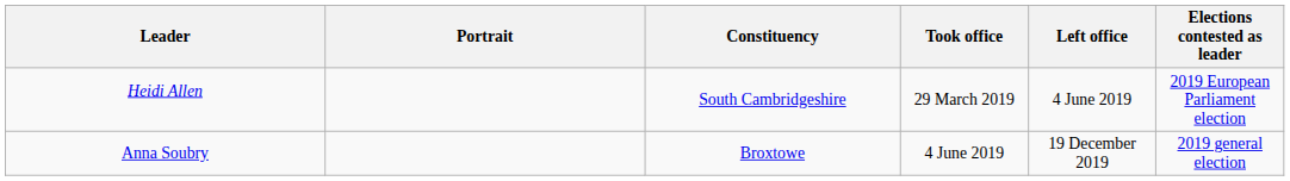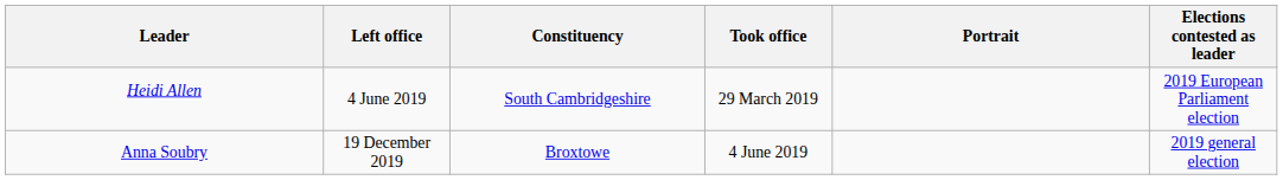columns swapped: Portrait <-> Left office
